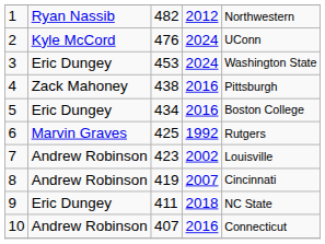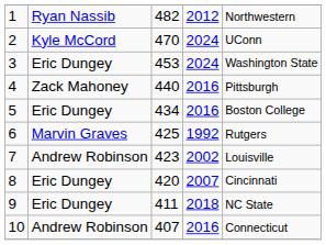2 | column 3: 476 -> 470
4 | column 3: 438 -> 440
8 | column 2: Andrew Robinson -> Eric Dungey
8 | column 3: 419 -> 420
